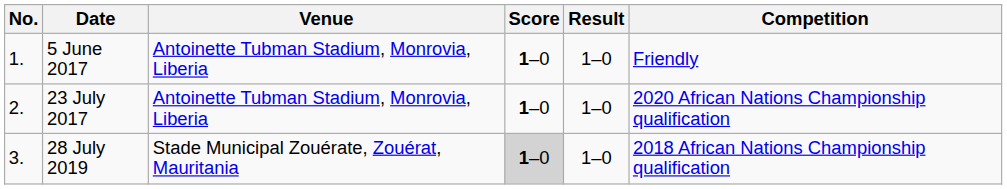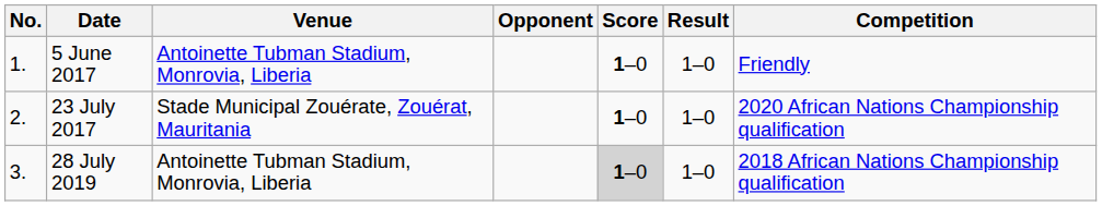+ column: Opponent
23 July 2017 | Venue: Antoinette Tubman Stadium, Monrovia, Liberia -> Stade Municipal Zouérate, Zouérat, Mauritania
28 July 2019 | Venue: Stade Municipal Zouérate, Zouérat, Mauritania -> Antoinette Tubman Stadium, Monrovia, Liberia
